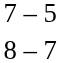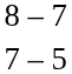rows swapped: 7 – 5 <-> 8 – 7
